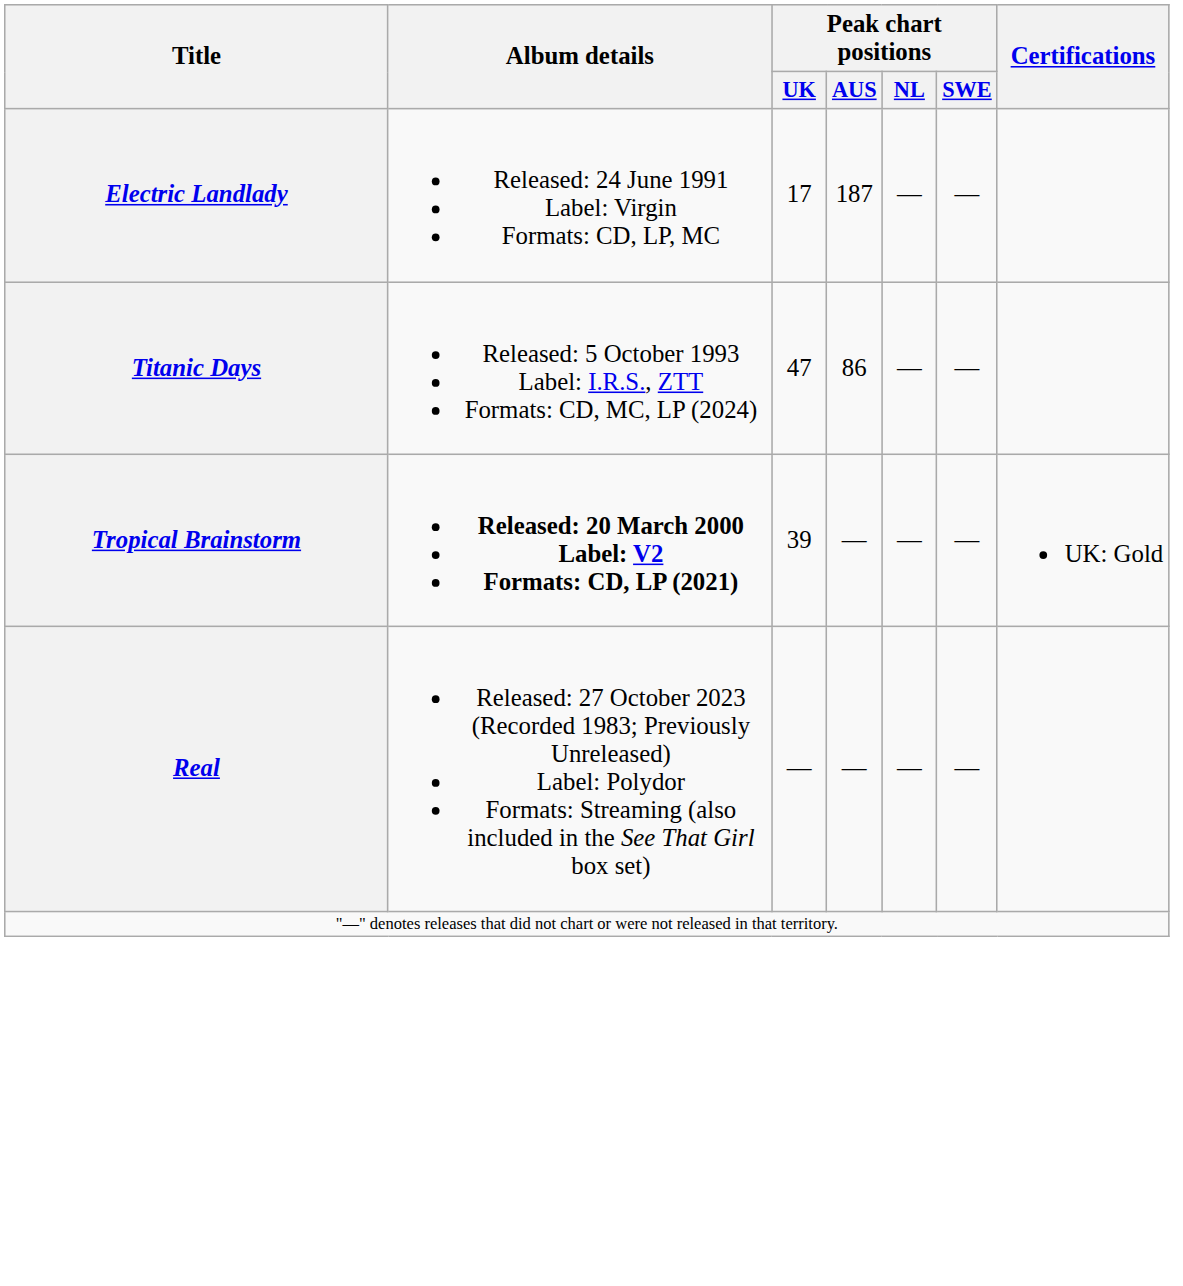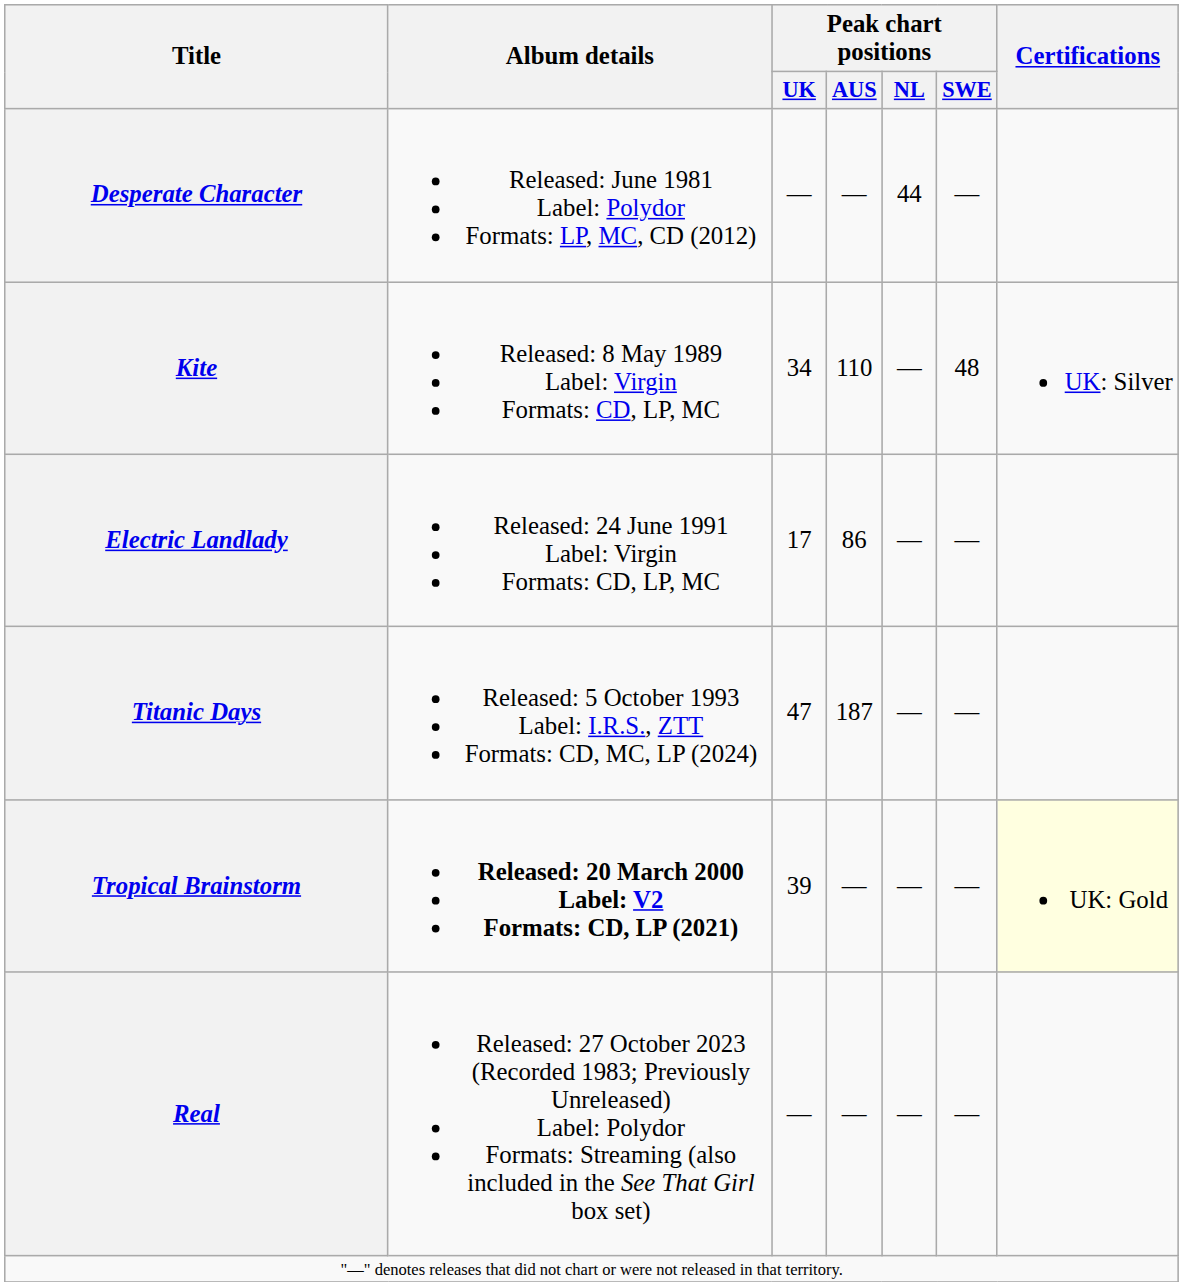+ row: Desperate Character | Released: June 1981 Label: Polydor Formats: LP, MC, CD (2012) | — | — | 44 | —
+ row: Kite | Released: 8 May 1989 Label: Virgin Formats: CD, LP, MC | 34 | 110 | — | 48 | UK: Silver
Electric Landlady | Peak chart positions / AUS: 187 -> 86
Titanic Days | Peak chart positions / AUS: 86 -> 187
Tropical Brainstorm | Certifications: no background -> lightyellow background
